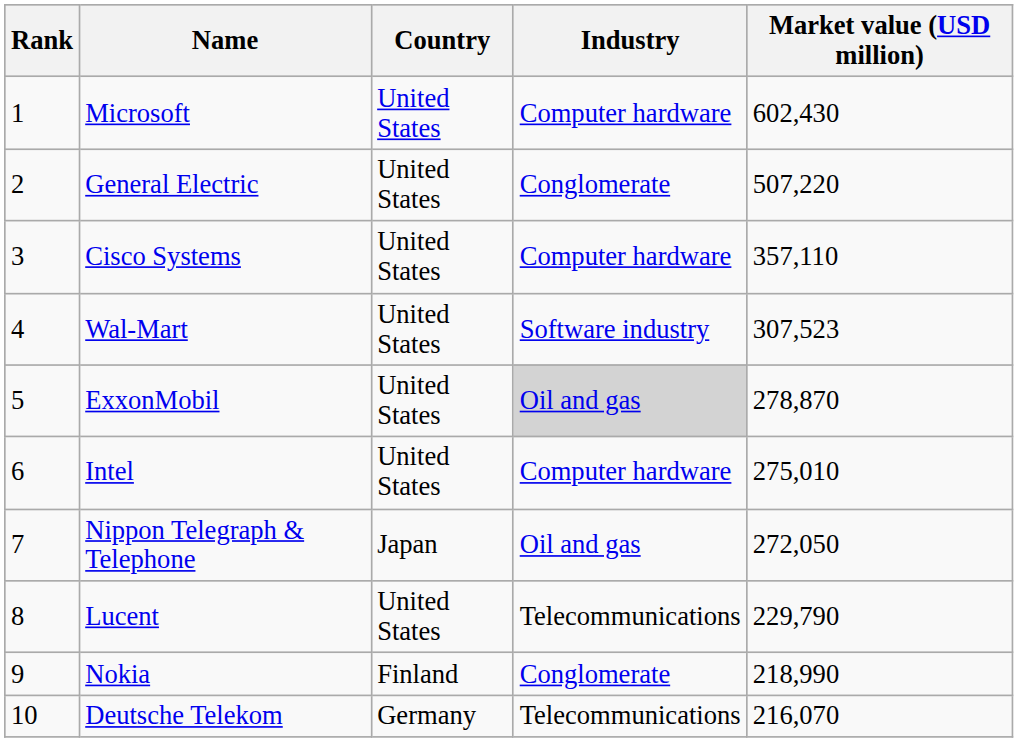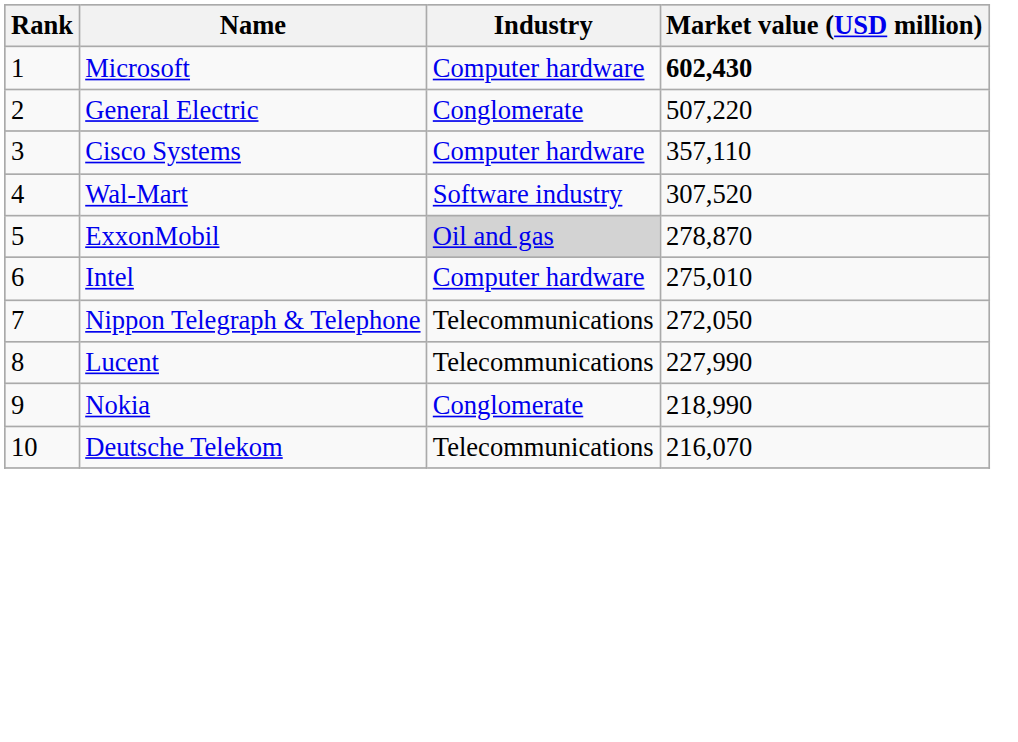- column: Country | United States | United States | United States | United States | United States | United States | Japan | United States | Finland | Germany
Microsoft | Market value (USD million): normal -> bold
Wal-Mart | Market value (USD million): 307,523 -> 307,520
Nippon Telegraph & Telephone | Industry: Oil and gas -> Telecommunications
Lucent | Market value (USD million): 229,790 -> 227,990
